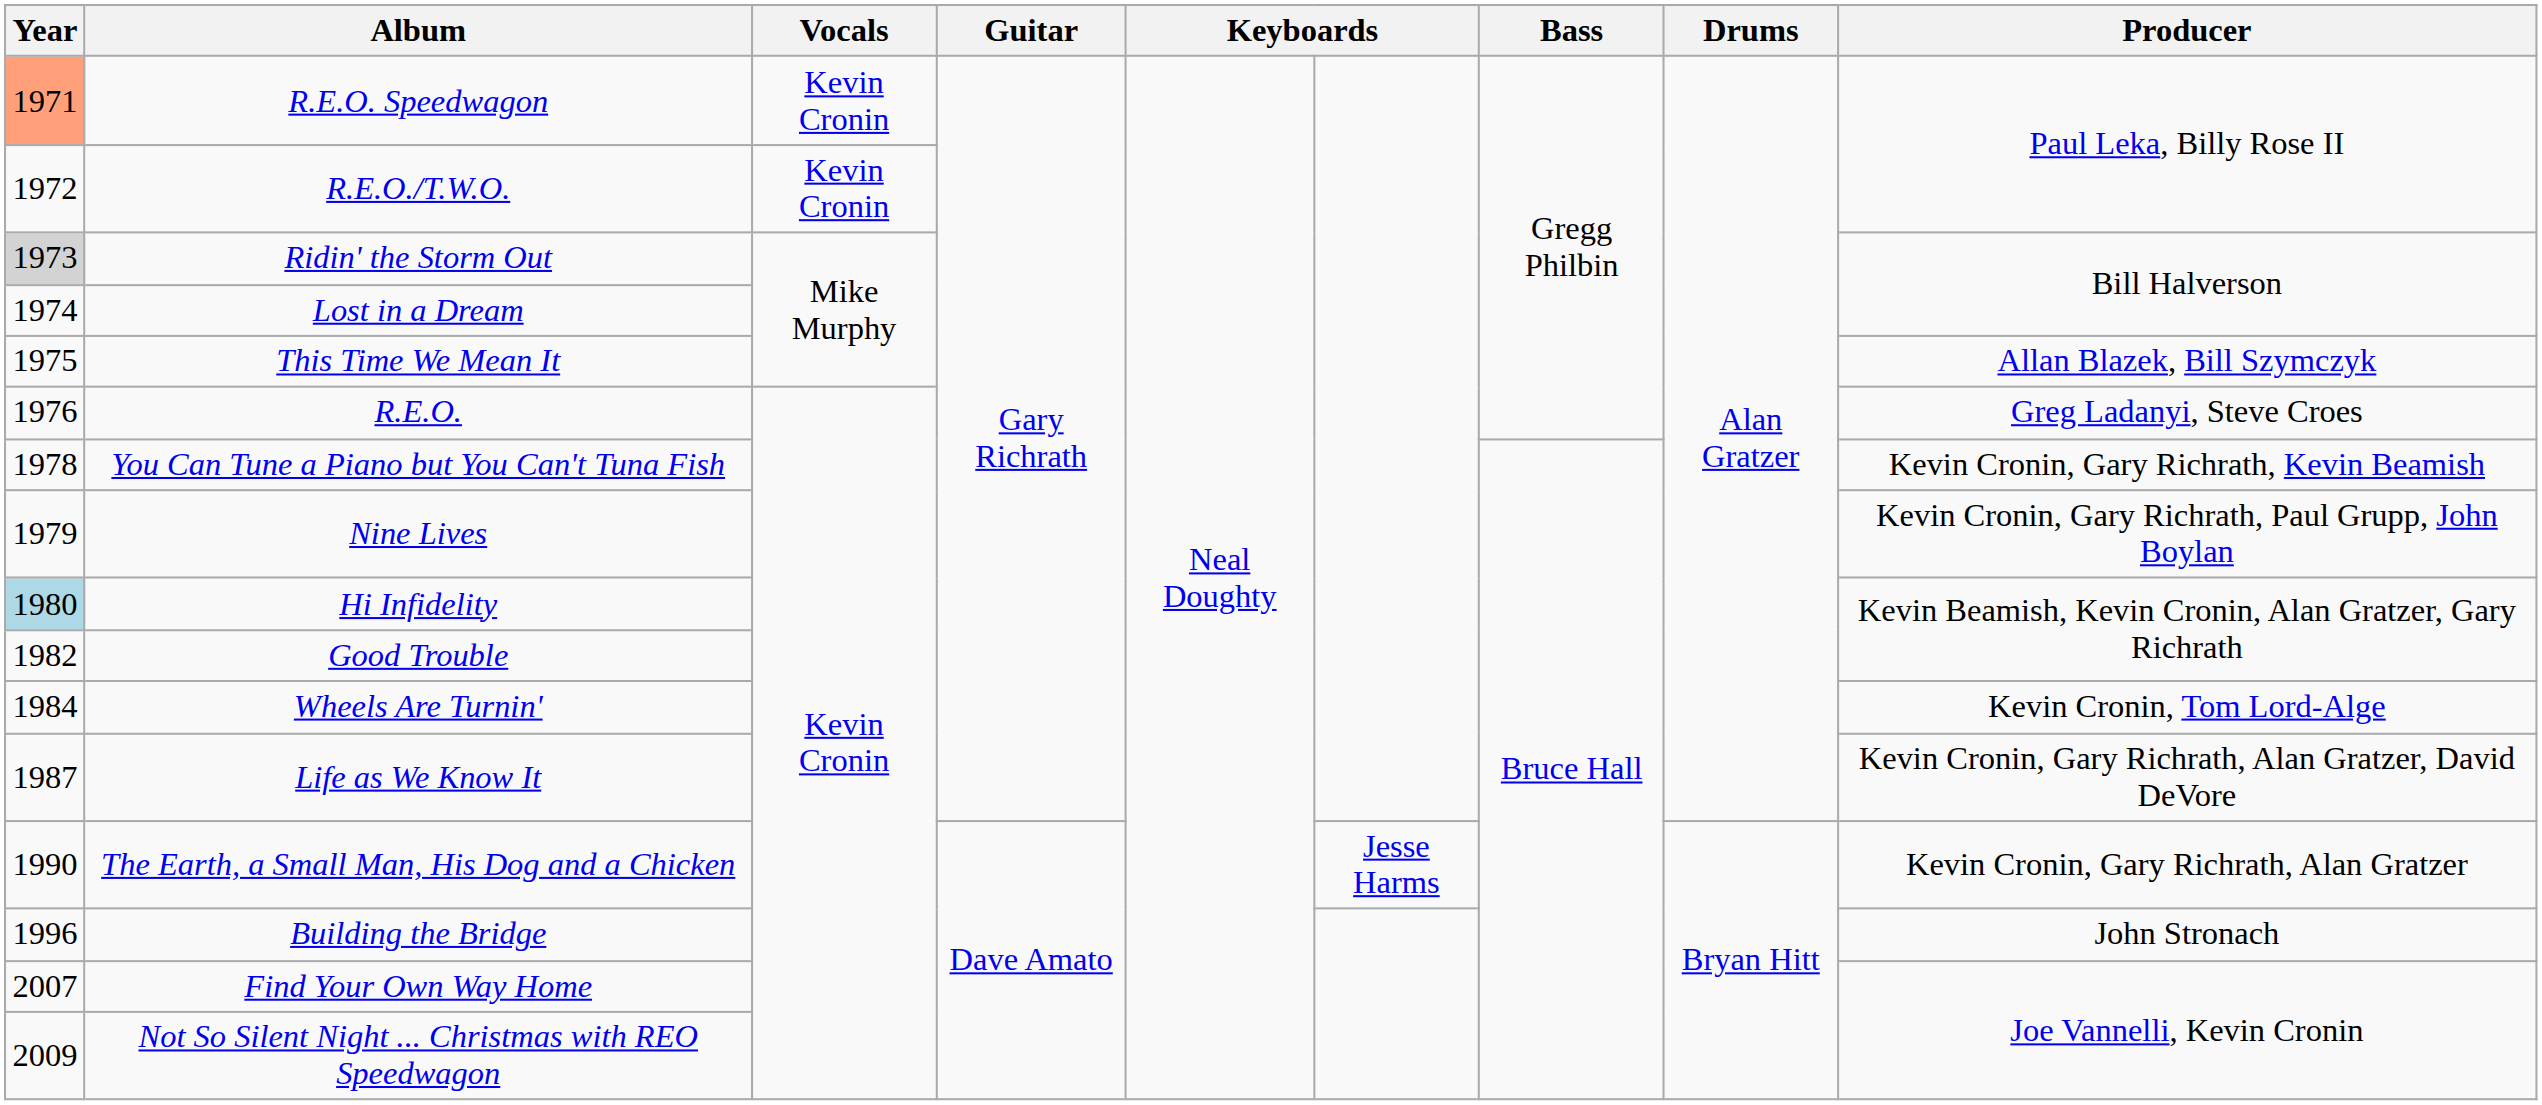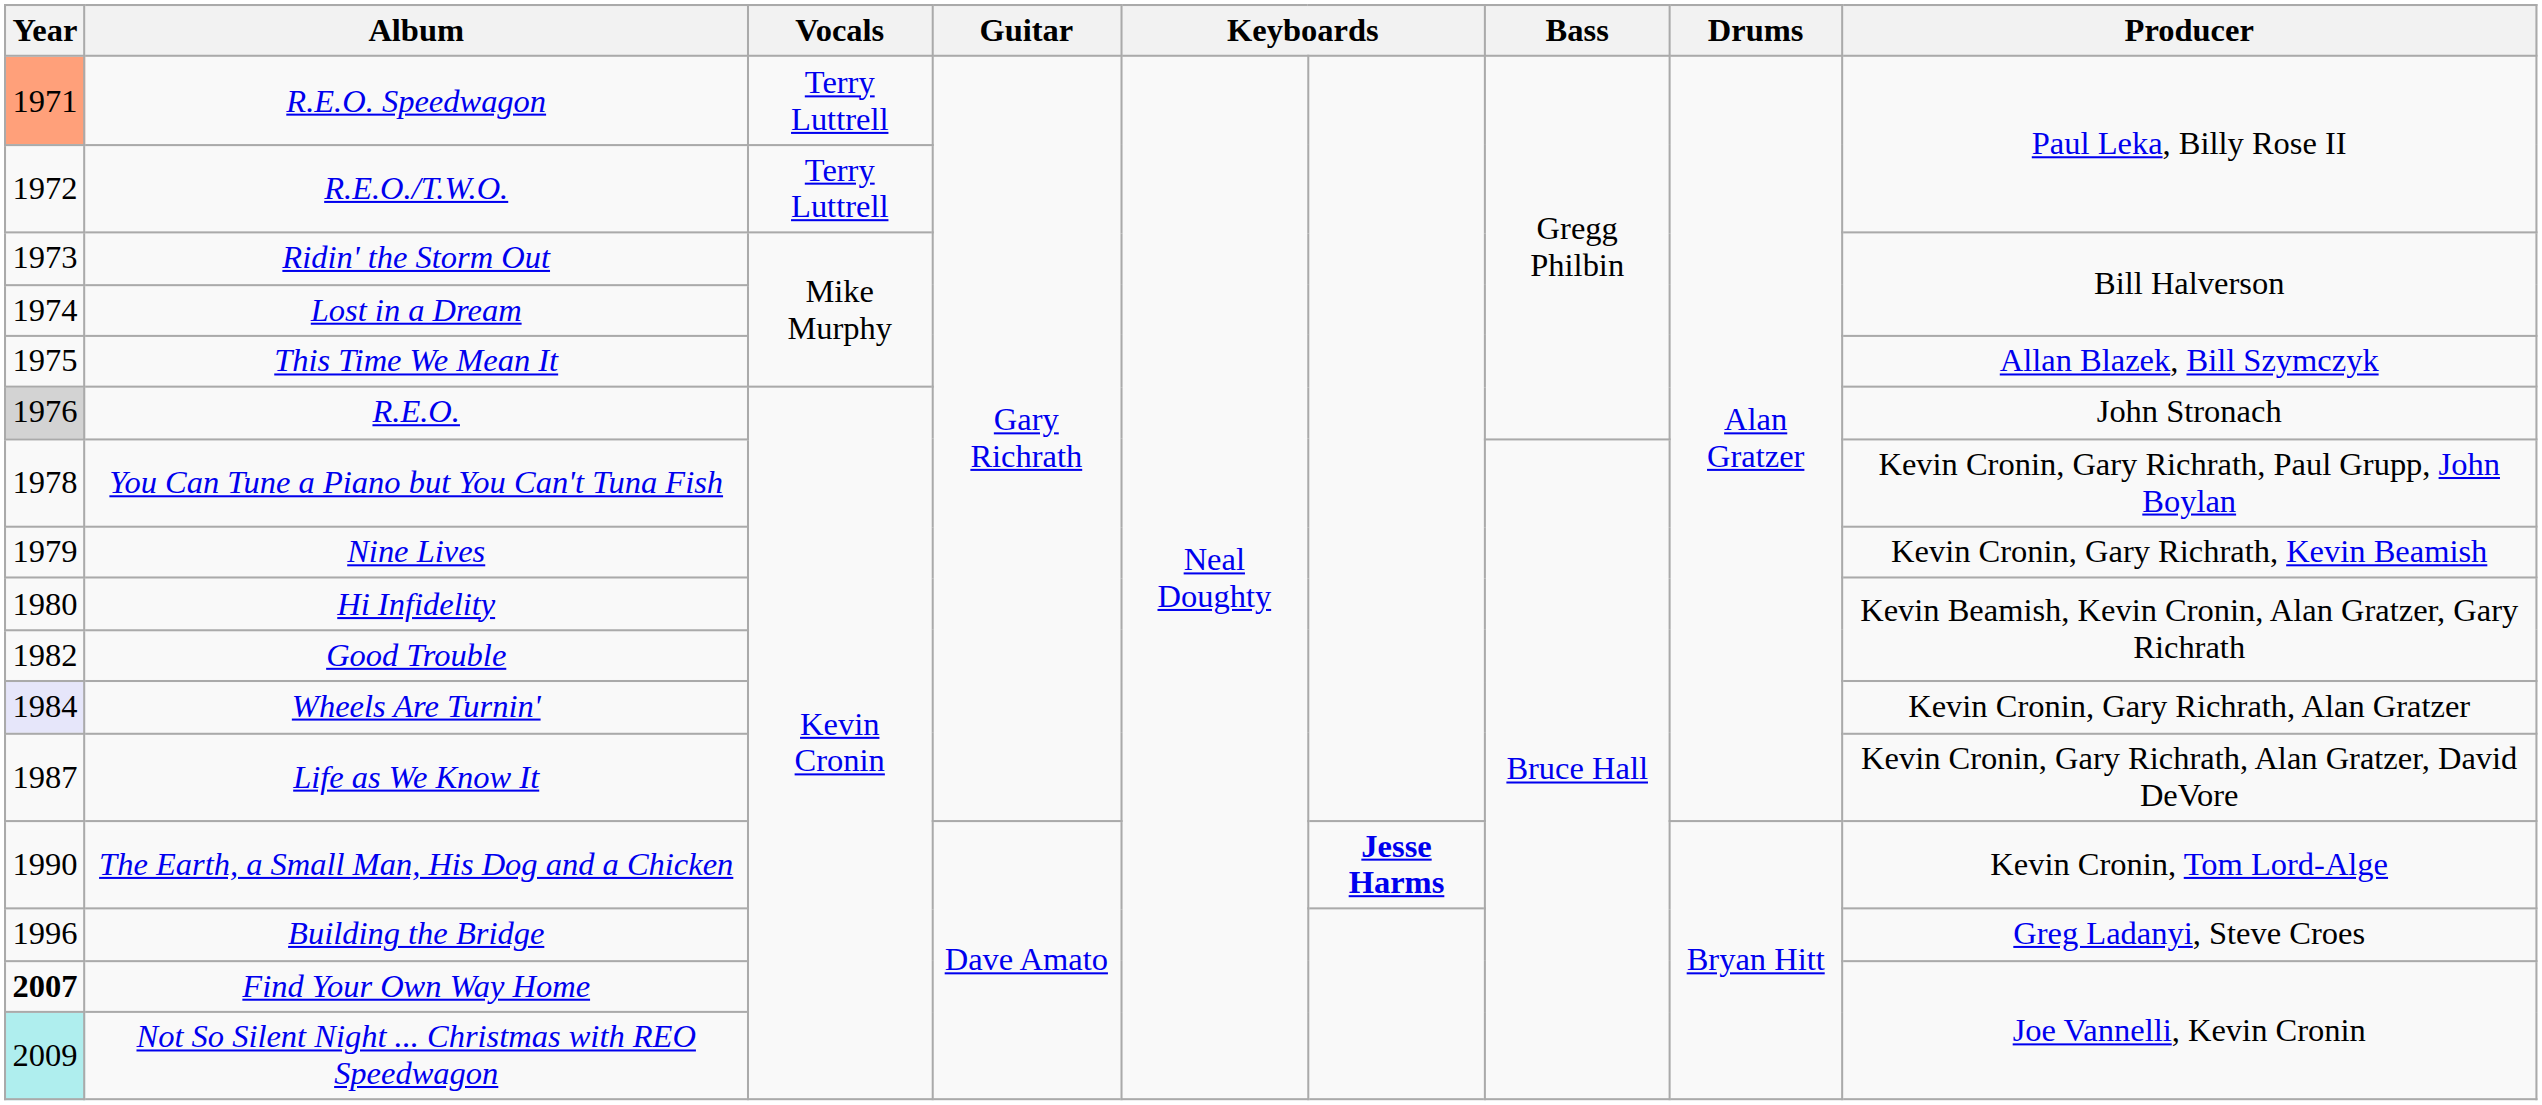R.E.O. Speedwagon | Vocals: Kevin Cronin -> Terry Luttrell
R.E.O./T.W.O. | Vocals: Kevin Cronin -> Terry Luttrell
Ridin' the Storm Out | Year: lightgrey background -> no background
R.E.O. | Year: no background -> lightgrey background
R.E.O. | Producer: Greg Ladanyi, Steve Croes -> John Stronach
You Can Tune a Piano but You Can't Tuna Fish | Producer: Kevin Cronin, Gary Richrath, Kevin Beamish -> Kevin Cronin, Gary Richrath, Paul Grupp, John Boylan
Nine Lives | Producer: Kevin Cronin, Gary Richrath, Paul Grupp, John Boylan -> Kevin Cronin, Gary Richrath, Kevin Beamish
Hi Infidelity | Year: lightblue background -> no background
Wheels Are Turnin' | Year: no background -> lavender background
Wheels Are Turnin' | Producer: Kevin Cronin, Tom Lord-Alge -> Kevin Cronin, Gary Richrath, Alan Gratzer
The Earth, a Small Man, His Dog and a Chicken | column 6: normal -> bold
The Earth, a Small Man, His Dog and a Chicken | Producer: Kevin Cronin, Gary Richrath, Alan Gratzer -> Kevin Cronin, Tom Lord-Alge
Building the Bridge | Producer: John Stronach -> Greg Ladanyi, Steve Croes
Find Your Own Way Home | Year: normal -> bold
Not So Silent Night ... Christmas with REO Speedwagon | Year: no background -> paleturquoise background
